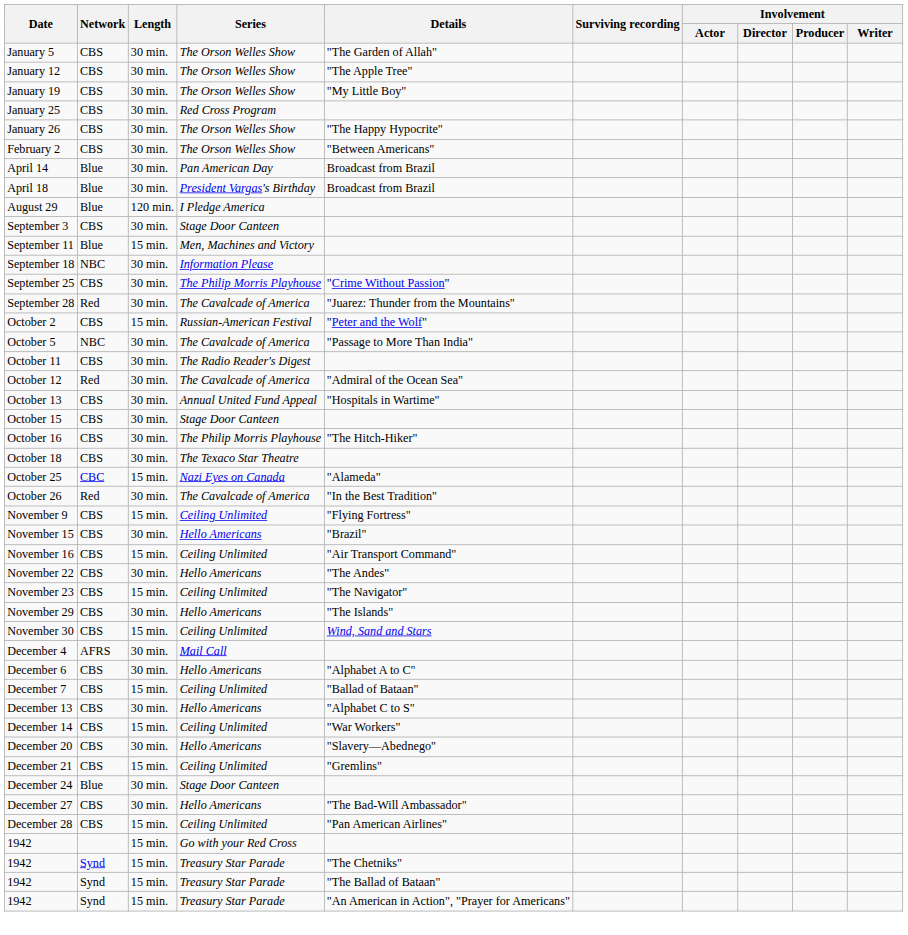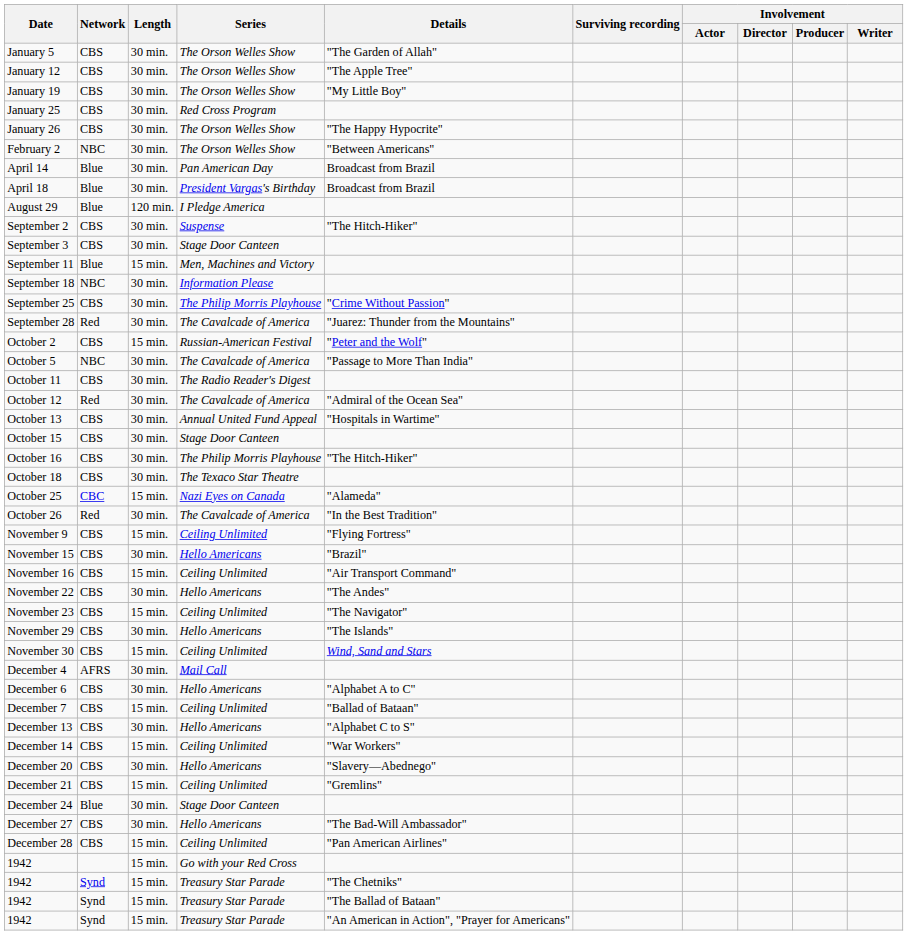February 2 | Network: CBS -> NBC
+ row: September 2 | CBS | 30 min. | Suspense | "The Hitch-Hiker"
